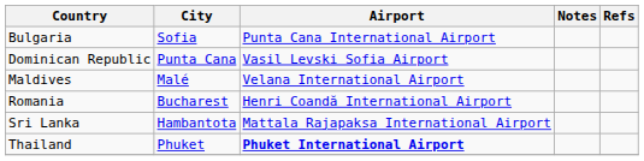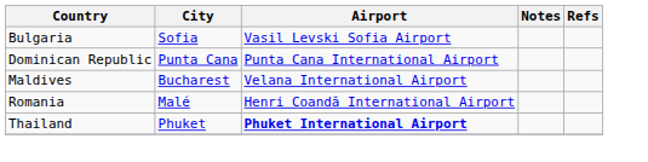Bulgaria | Airport: Punta Cana International Airport -> Vasil Levski Sofia Airport
Dominican Republic | Airport: Vasil Levski Sofia Airport -> Punta Cana International Airport
Maldives | City: Malé -> Bucharest
Romania | City: Bucharest -> Malé
- row: Sri Lanka | Hambantota | Mattala Rajapaksa International Airport
